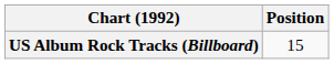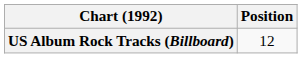US Album Rock Tracks (Billboard) | Position: 15 -> 12
